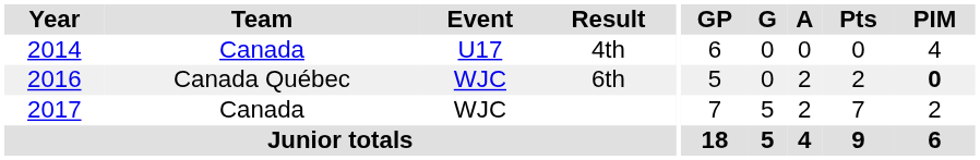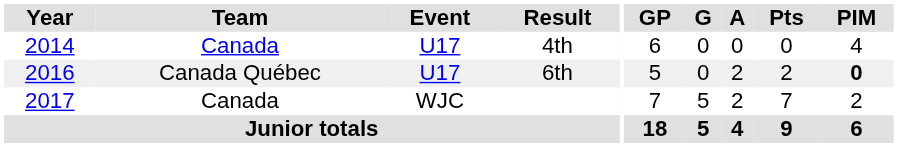6th | Event: WJC -> U17
